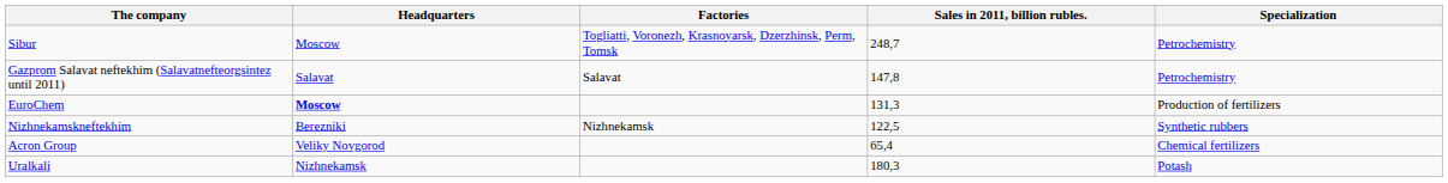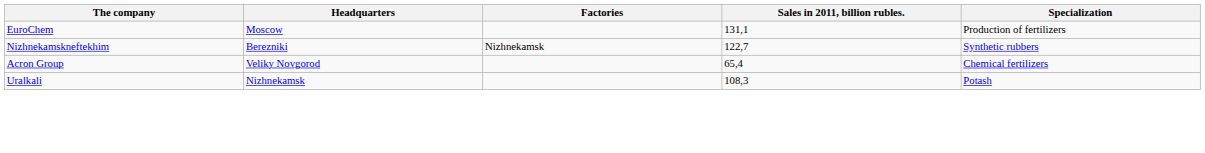- row: Sibur | Moscow | Togliatti, Voronezh, Krasnoyarsk, Dzerzhinsk, Perm, Tomsk | 248,7 | Petrochemistry
- row: Gazprom Salavat neftekhim (Salavatnefteorgsintez until 2011) | Salavat | Salavat | 147,8 | Petrochemistry
EuroChem | Headquarters: bold -> normal
EuroChem | Sales in 2011, billion rubles.: 131,3 -> 131,1
Nizhnekamskneftekhim | Sales in 2011, billion rubles.: 122,5 -> 122,7
Uralkali | Sales in 2011, billion rubles.: 180,3 -> 108,3
